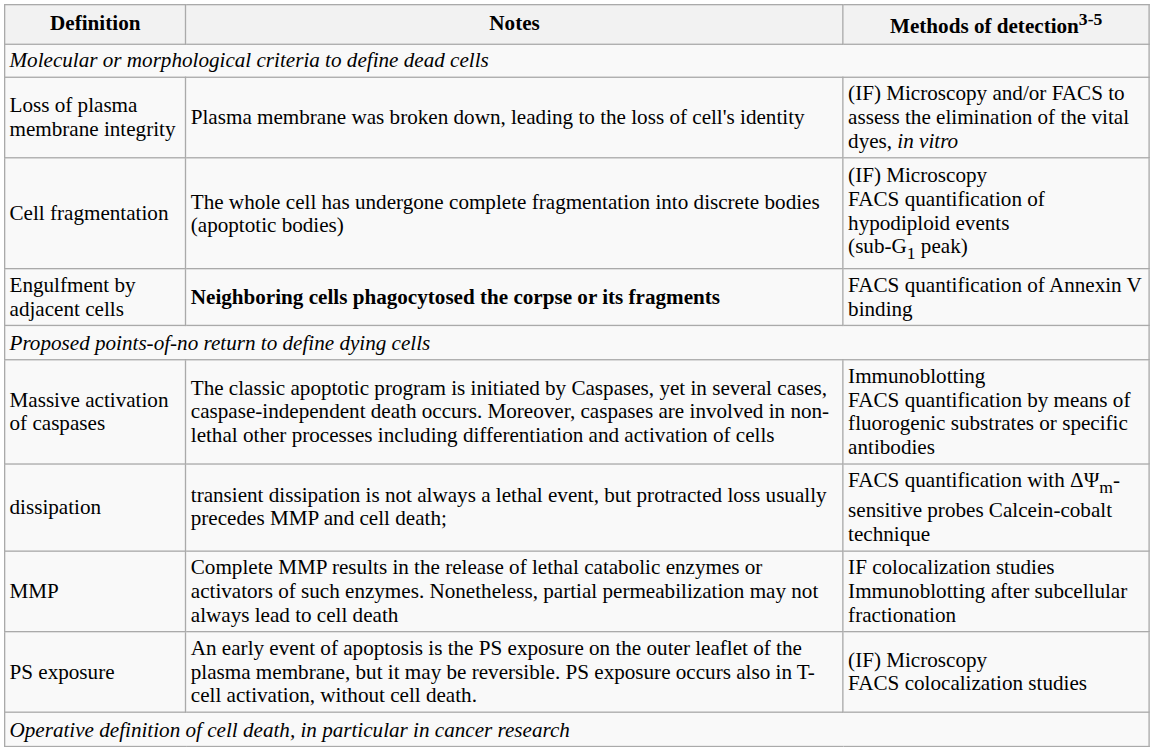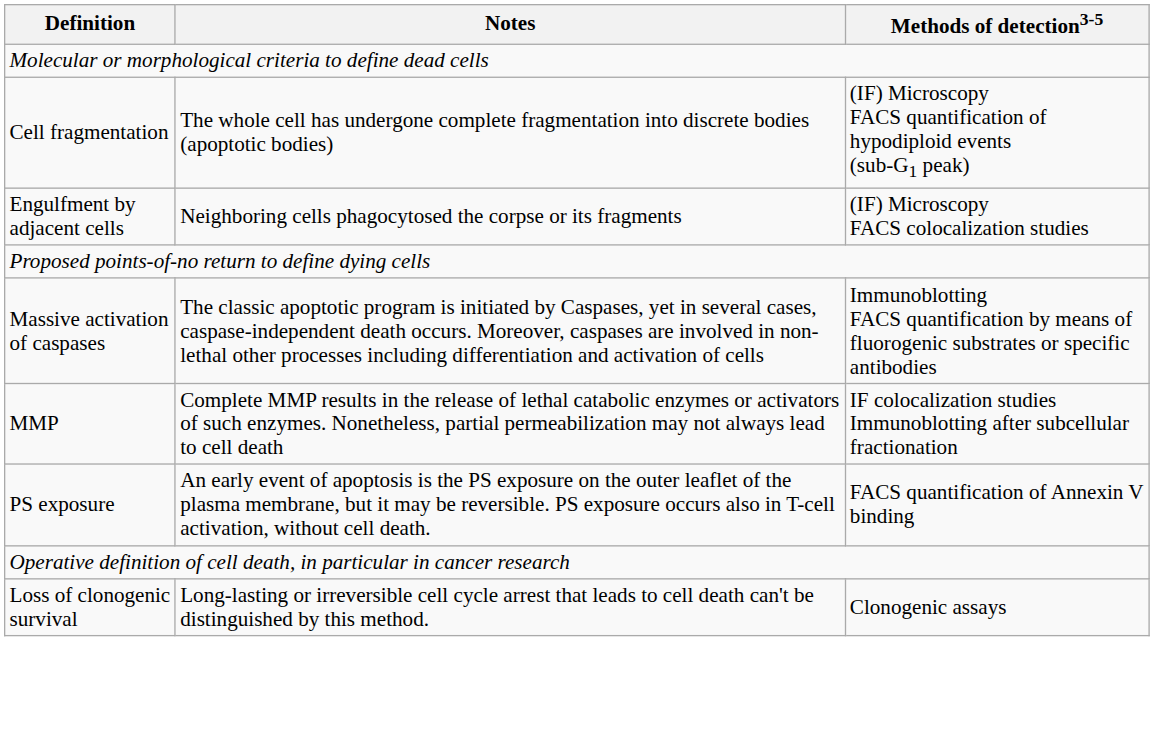- row: Loss of plasma membrane integrity | Plasma membrane was broken down, leading to the loss of cell's identity | (IF) Microscopy and/or FACS to assess the elimination of the vital dyes, in vitro
Engulfment by adjacent cells | Notes: bold -> normal
Engulfment by adjacent cells | Methods of detection3-5: FACS quantification of Annexin V binding -> (IF) Microscopy FACS colocalization studies
- row: dissipation | transient dissipation is not always a lethal event, but protracted loss usually precedes MMP and cell death; | FACS quantification with ΔΨm-sensitive probes Calcein-cobalt technique
PS exposure | Methods of detection3-5: (IF) Microscopy FACS colocalization studies -> FACS quantification of Annexin V binding
+ row: Loss of clonogenic survival | Long-lasting or irreversible cell cycle arrest that leads to cell death can't be distinguished by this method. | Clonogenic assays
